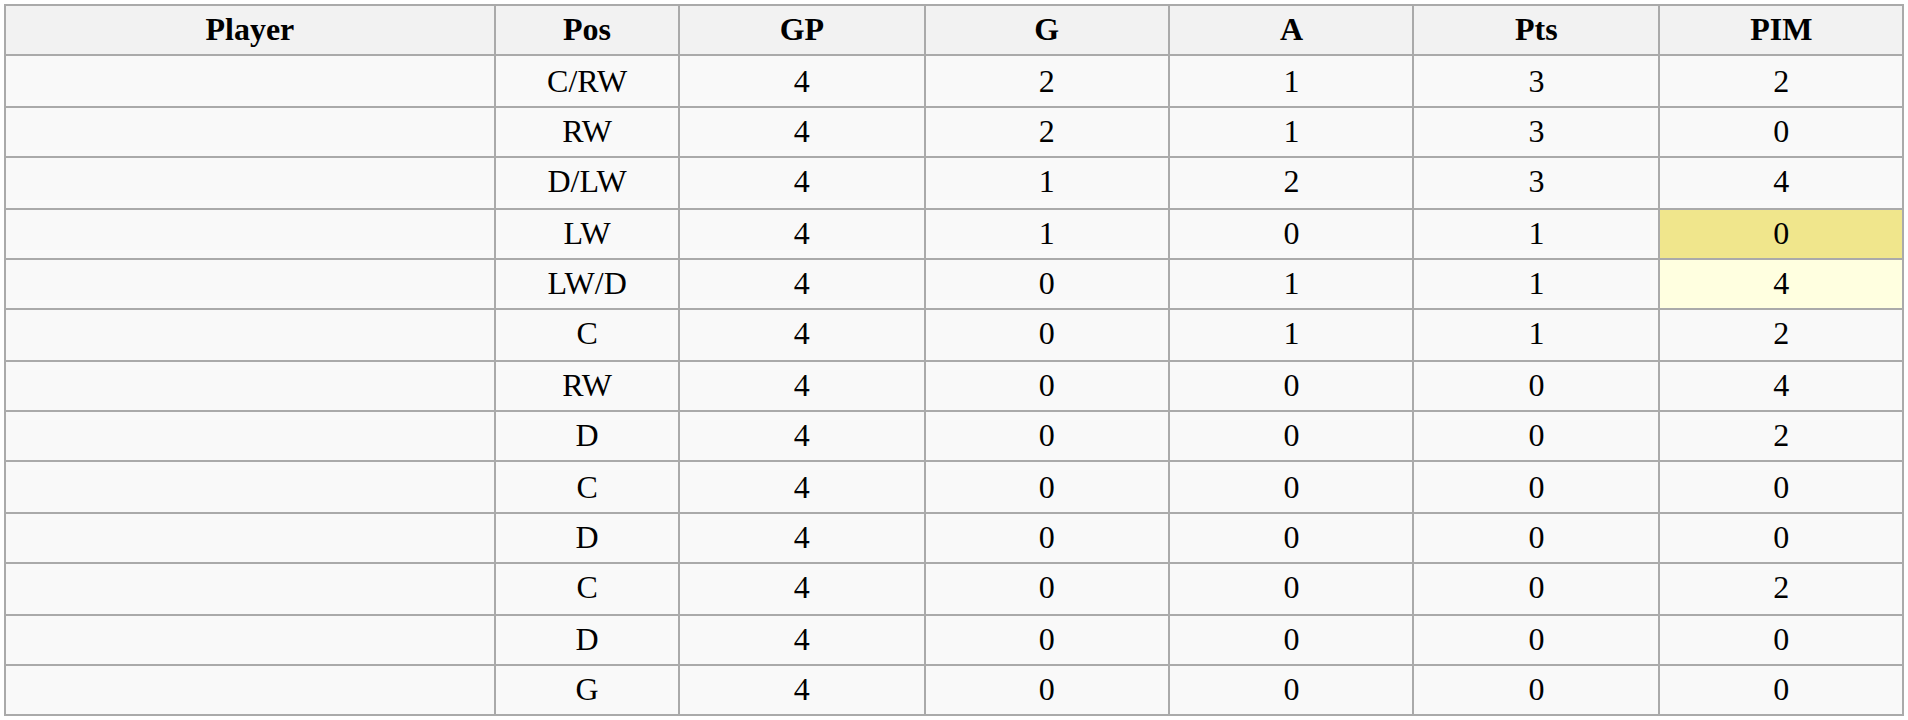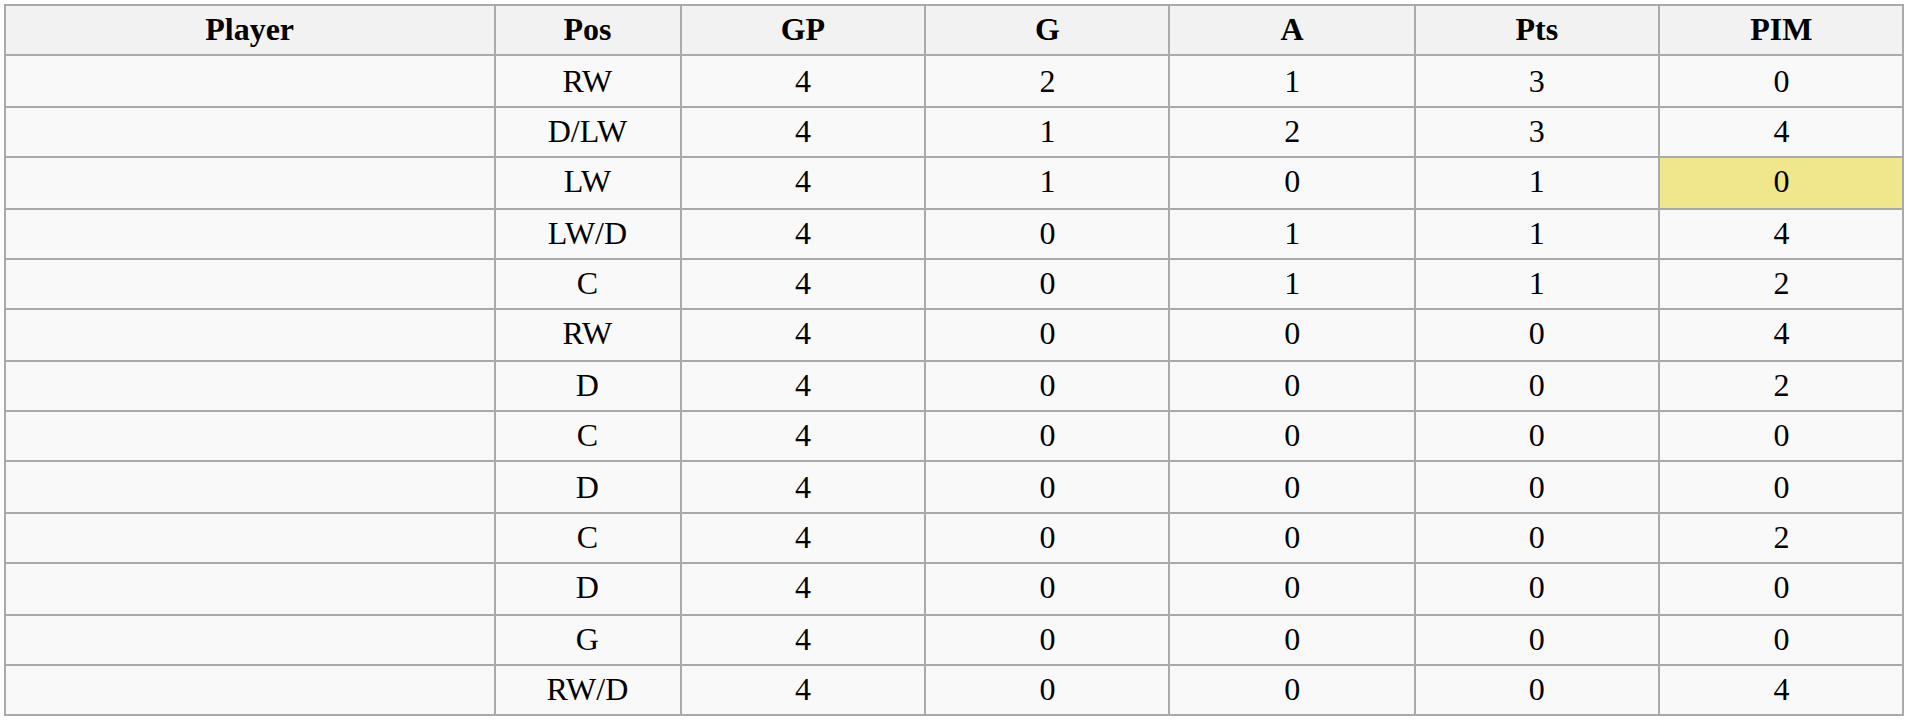- row: C/RW | 4 | 2 | 1 | 3 | 2
LW/D | PIM: lightyellow background -> no background
+ row: RW/D | 4 | 0 | 0 | 0 | 4
